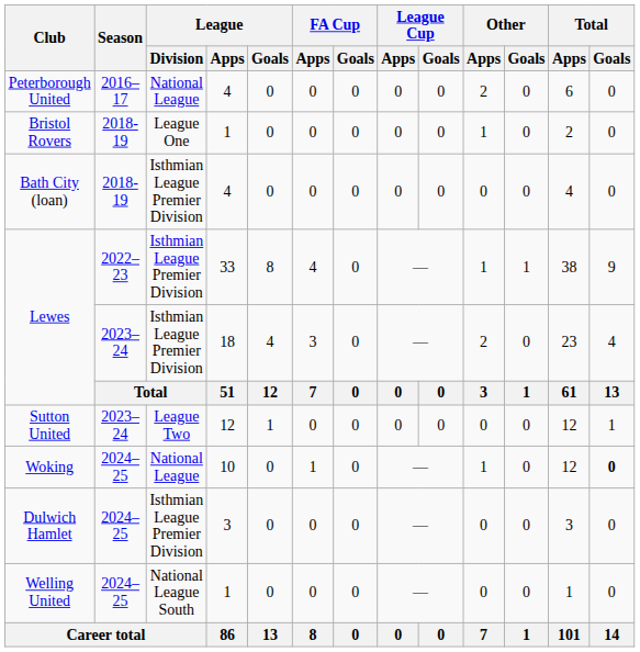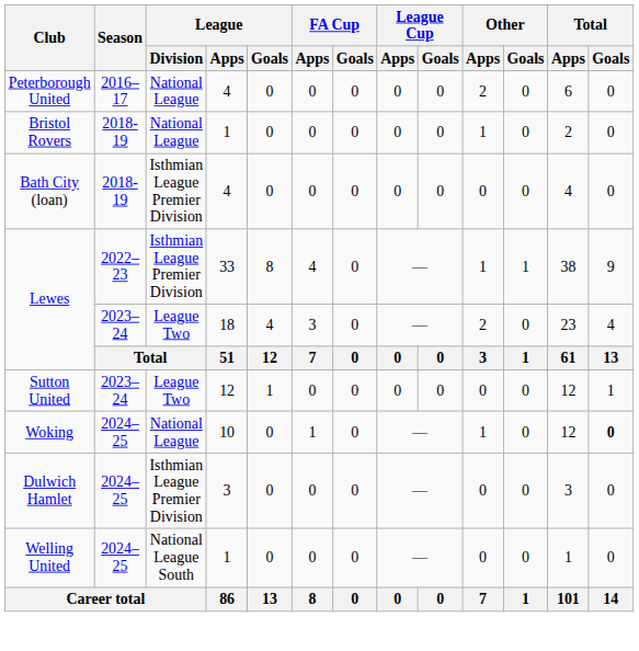Bristol Rovers | League / Division: League One -> National League
Lewes / 18 | League / Division: Isthmian League Premier Division -> League Two
